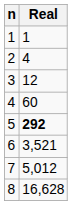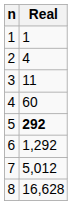3 | Real: 12 -> 11
6 | Real: 3,521 -> 1,292
